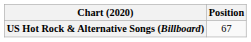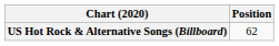US Hot Rock & Alternative Songs (Billboard) | Position: 67 -> 62
